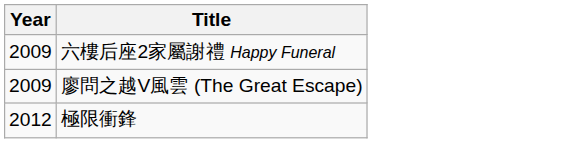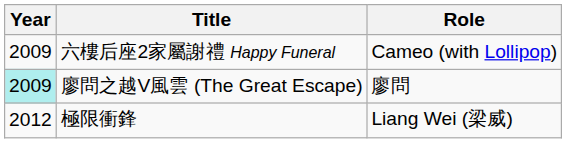+ column: Role | Cameo (with Lollipop) | 廖問 | Liang Wei (梁威)
廖問之越V風雲 (The Great Escape) | Year: no background -> paleturquoise background
